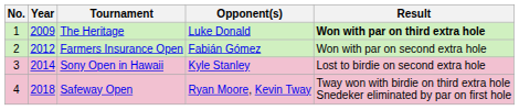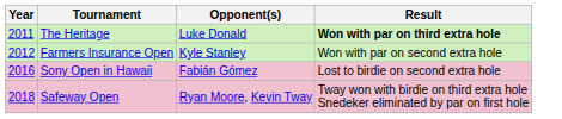- column: No. | 1 | 2 | 3 | 4
The Heritage | Year: 2009 -> 2011
Farmers Insurance Open | Opponent(s): Fabián Gómez -> Kyle Stanley
Sony Open in Hawaii | Year: 2014 -> 2016
Sony Open in Hawaii | Opponent(s): Kyle Stanley -> Fabián Gómez
